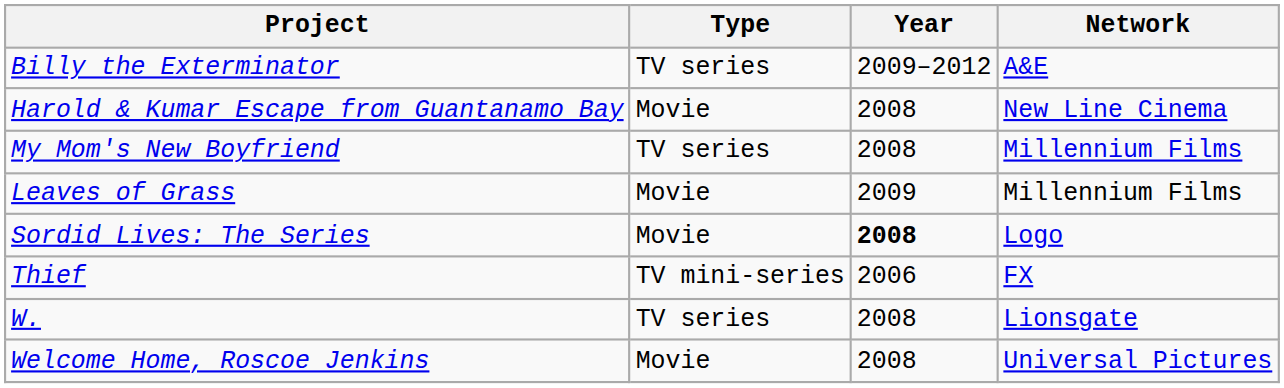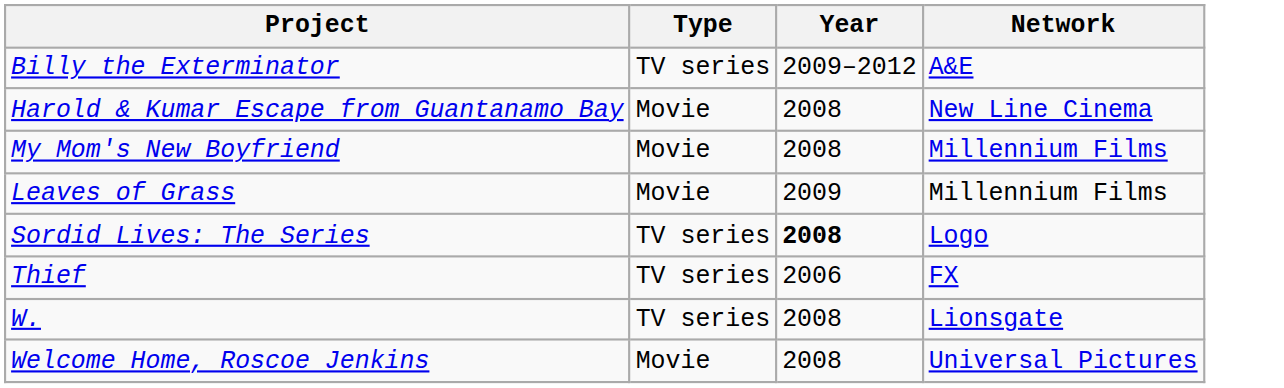My Mom's New Boyfriend | Type: TV series -> Movie
Sordid Lives: The Series | Type: Movie -> TV series
Thief | Type: TV mini-series -> TV series
